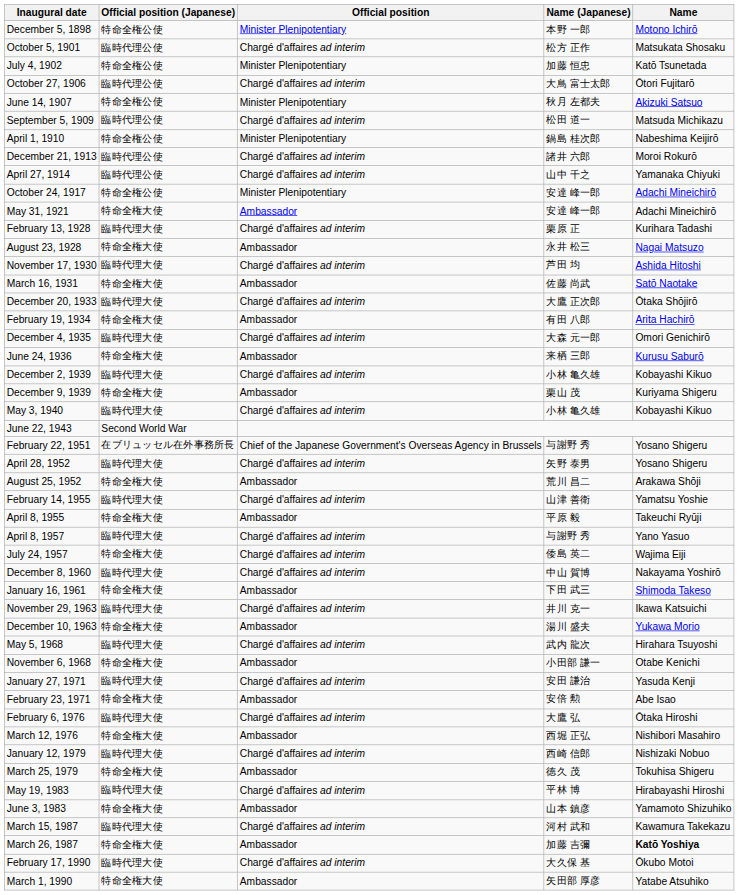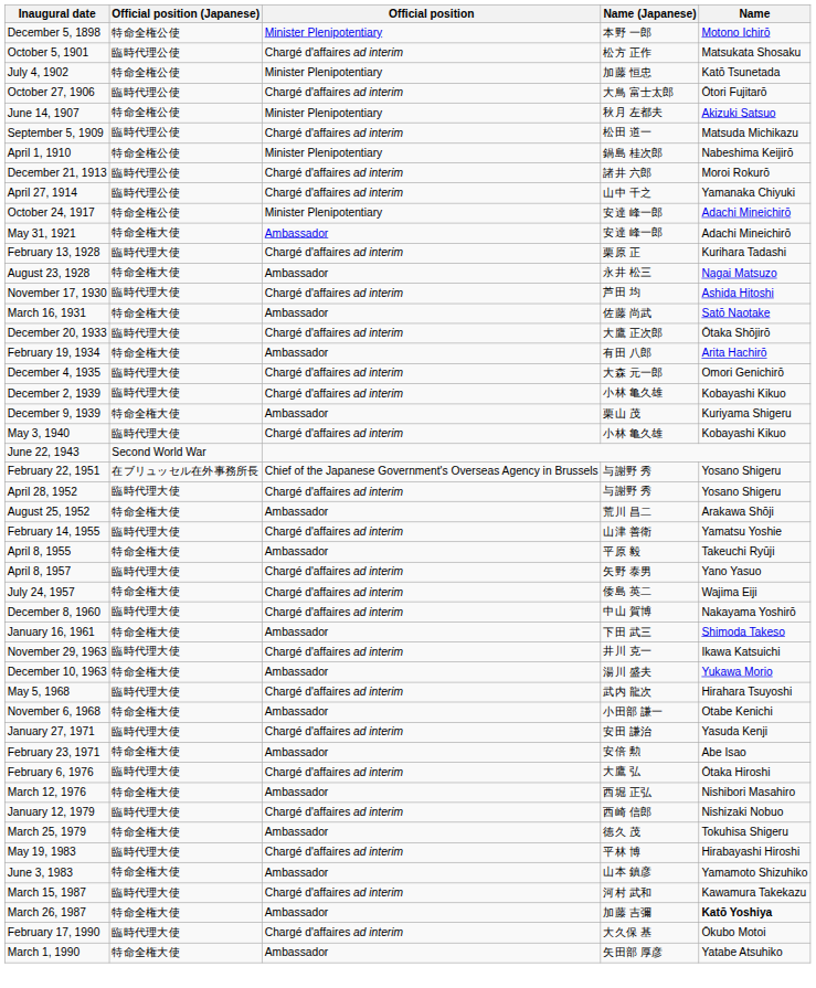- row: June 24, 1936 | 特命全権大使 | Ambassador | 来栖 三郎 | Kurusu Saburō
April 28, 1952 | Name (Japanese): 矢野 泰男 -> 与謝野 秀
April 8, 1957 | Name (Japanese): 与謝野 秀 -> 矢野 泰男
